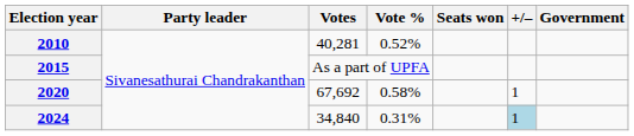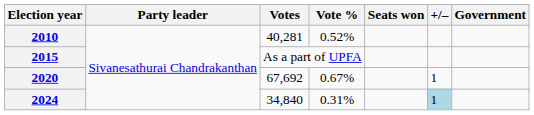2020 | Vote %: 0.58% -> 0.67%
